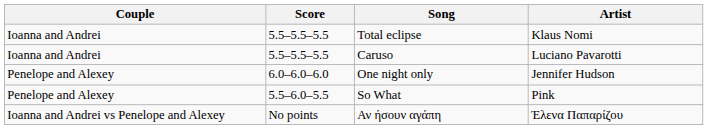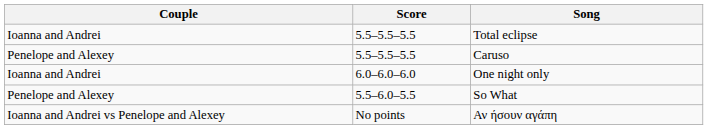- column: Artist | Klaus Nomi | Luciano Pavarotti | Jennifer Hudson | Pink | Έλενα Παπαρίζου
Caruso | Couple: Ioanna and Andrei -> Penelope and Alexey
One night only | Couple: Penelope and Alexey -> Ioanna and Andrei
